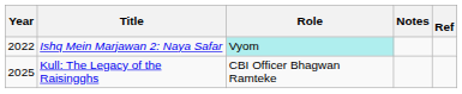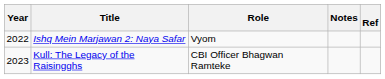Ishq Mein Marjawan 2: Naya Safar | Role: paleturquoise background -> no background
Kull: The Legacy of the Raisingghs | Year: 2025 -> 2023
